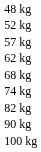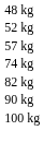- row: 62 kg
- row: 68 kg
